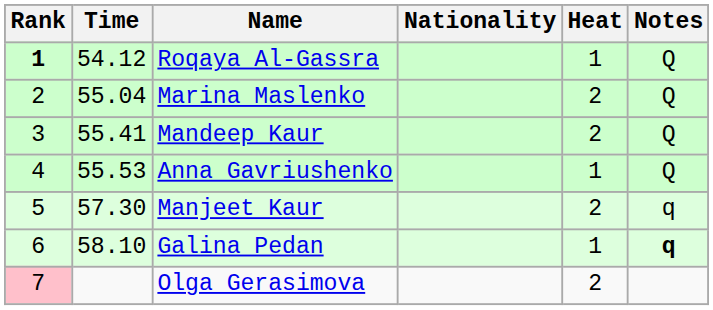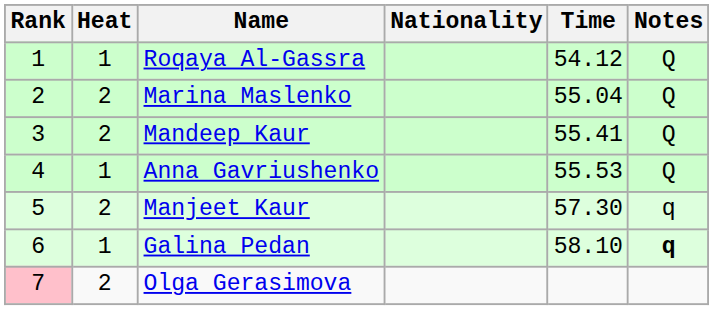columns swapped: Heat <-> Time
Roqaya Al-Gassra | Rank: bold -> normal
